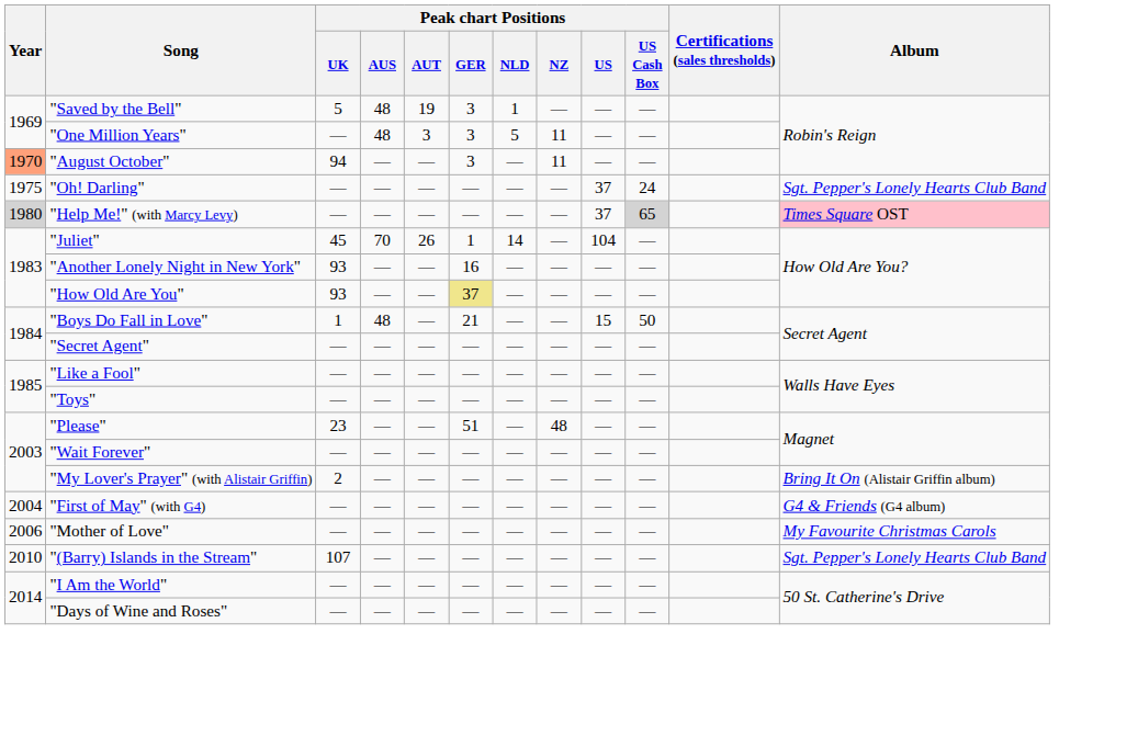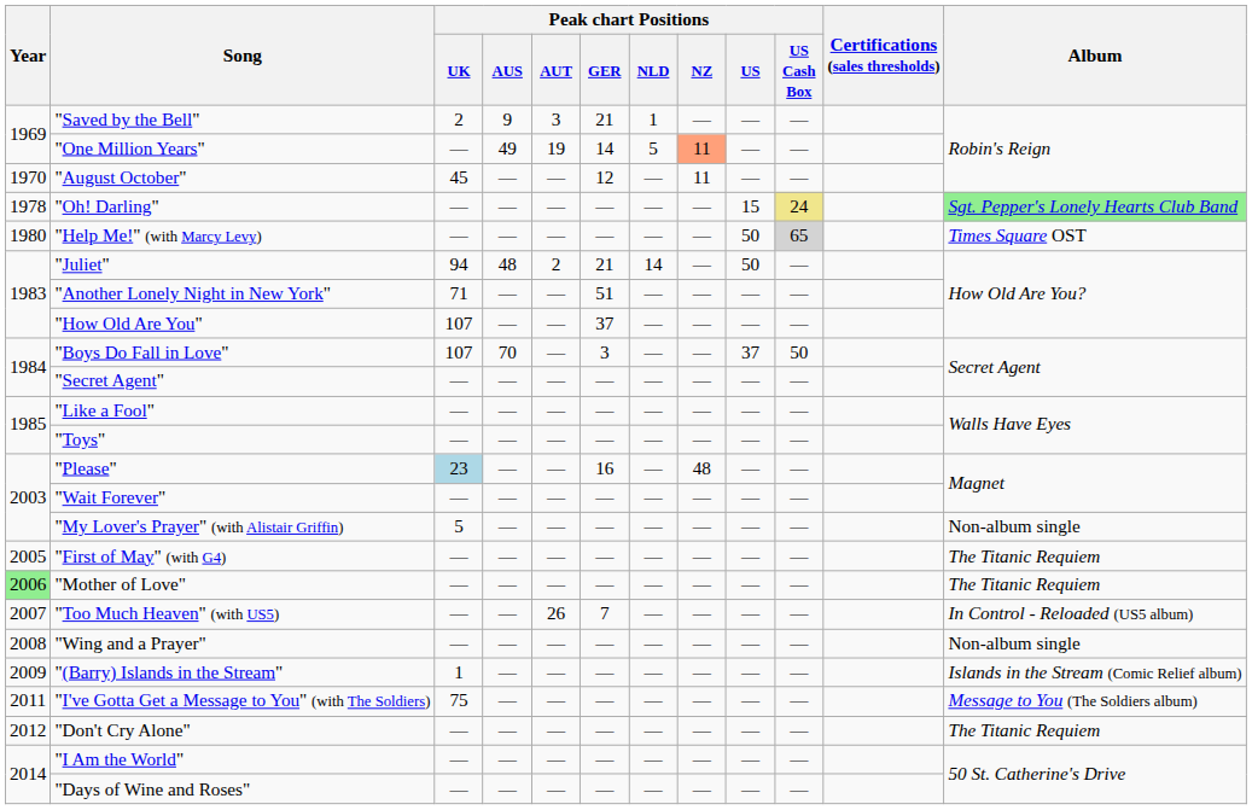"Saved by the Bell" | Peak chart Positions / UK: 5 -> 2
"Saved by the Bell" | Peak chart Positions / AUS: 48 -> 9
"Saved by the Bell" | Peak chart Positions / AUT: 19 -> 3
"Saved by the Bell" | Peak chart Positions / GER: 3 -> 21
"One Million Years" | Peak chart Positions / AUS: 48 -> 49
"One Million Years" | Peak chart Positions / AUT: 3 -> 19
"One Million Years" | Peak chart Positions / GER: 3 -> 14
"One Million Years" | Peak chart Positions / NZ: no background -> lightsalmon background
"August October" | Year: lightsalmon background -> no background
"August October" | Peak chart Positions / UK: 94 -> 45
"August October" | Peak chart Positions / GER: 3 -> 12
"Oh! Darling" | Year: 1975 -> 1978
"Oh! Darling" | Peak chart Positions / US: 37 -> 15
"Oh! Darling" | Peak chart Positions / US Cash Box: no background -> khaki background
"Oh! Darling" | Album: no background -> lightgreen background
"Help Me!" (with Marcy Levy) | Year: lightgrey background -> no background
"Help Me!" (with Marcy Levy) | Peak chart Positions / US: 37 -> 50
"Help Me!" (with Marcy Levy) | Album: pink background -> no background
"Juliet" | Peak chart Positions / UK: 45 -> 94
"Juliet" | Peak chart Positions / AUS: 70 -> 48
"Juliet" | Peak chart Positions / AUT: 26 -> 2
"Juliet" | Peak chart Positions / GER: 1 -> 21
"Juliet" | Peak chart Positions / US: 104 -> 50
"Another Lonely Night in New York" | Peak chart Positions / UK: 93 -> 71
"Another Lonely Night in New York" | Peak chart Positions / GER: 16 -> 51
"How Old Are You" | Peak chart Positions / UK: 93 -> 107
"How Old Are You" | Peak chart Positions / GER: khaki background -> no background
"Boys Do Fall in Love" | Peak chart Positions / UK: 1 -> 107
"Boys Do Fall in Love" | Peak chart Positions / AUS: 48 -> 70
"Boys Do Fall in Love" | Peak chart Positions / GER: 21 -> 3
"Boys Do Fall in Love" | Peak chart Positions / US: 15 -> 37
"Please" | Peak chart Positions / UK: no background -> lightblue background
"Please" | Peak chart Positions / GER: 51 -> 16
"My Lover's Prayer" (with Alistair Griffin) | Peak chart Positions / UK: 2 -> 5
"My Lover's Prayer" (with Alistair Griffin) | Album: Bring It On (Alistair Griffin album) -> Non-album single
"First of May" (with G4) | Year: 2004 -> 2005
"First of May" (with G4) | Album: G4 & Friends (G4 album) -> The Titanic Requiem
"Mother of Love" | Year: no background -> lightgreen background
"Mother of Love" | Album: My Favourite Christmas Carols -> The Titanic Requiem
+ row: 2007 | "Too Much Heaven" (with US5) | — | — | 26 | 7 | — | — | — | — | In Control - Reloaded (US5 album)
+ row: 2008 | "Wing and a Prayer" | — | — | — | — | — | — | — | — | Non-album single
"(Barry) Islands in the Stream" | Year: 2010 -> 2009
"(Barry) Islands in the Stream" | Peak chart Positions / UK: 107 -> 1
"(Barry) Islands in the Stream" | Album: Sgt. Pepper's Lonely Hearts Club Band -> Islands in the Stream (Comic Relief album)
+ row: 2011 | "I've Gotta Get a Message to You" (with The Soldiers) | 75 | — | — | — | — | — | — | — | Message to You (The Soldiers album)
+ row: 2012 | "Don't Cry Alone" | — | — | — | — | — | — | — | — | The Titanic Requiem
